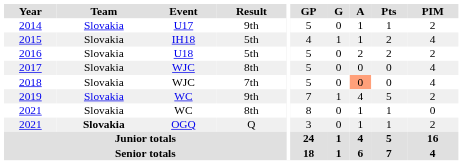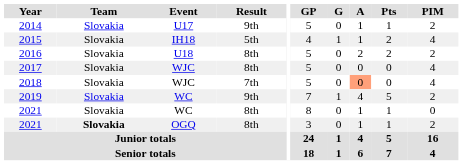2016 | Result: 5th -> 8th
2021 / OGQ | Result: Q -> 8th
